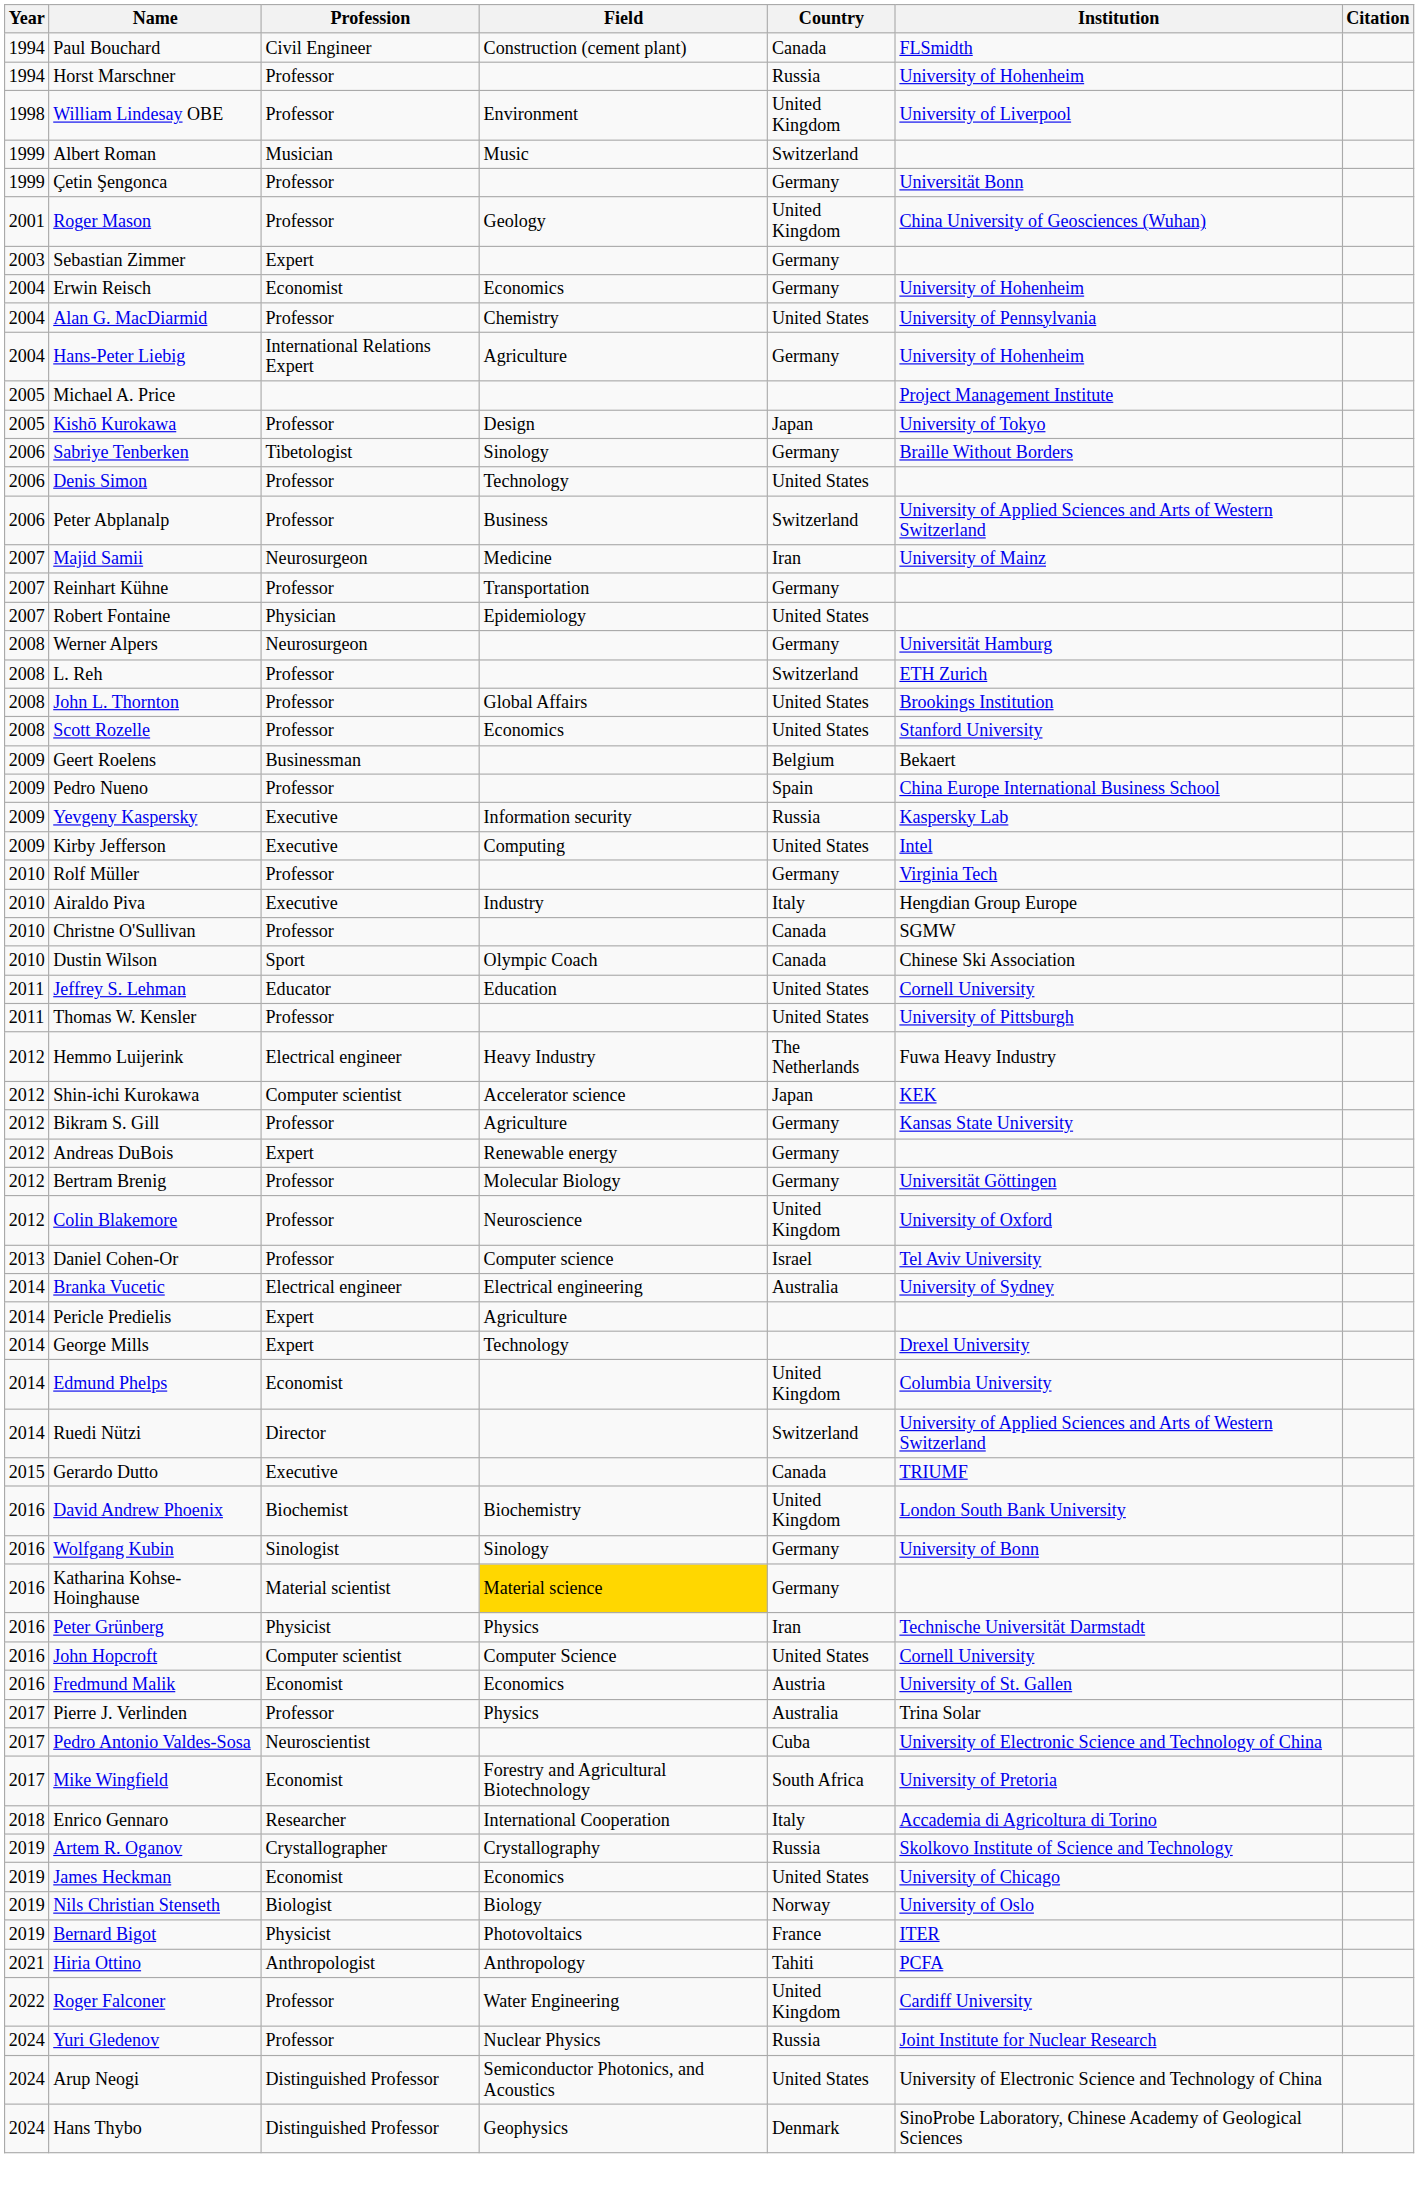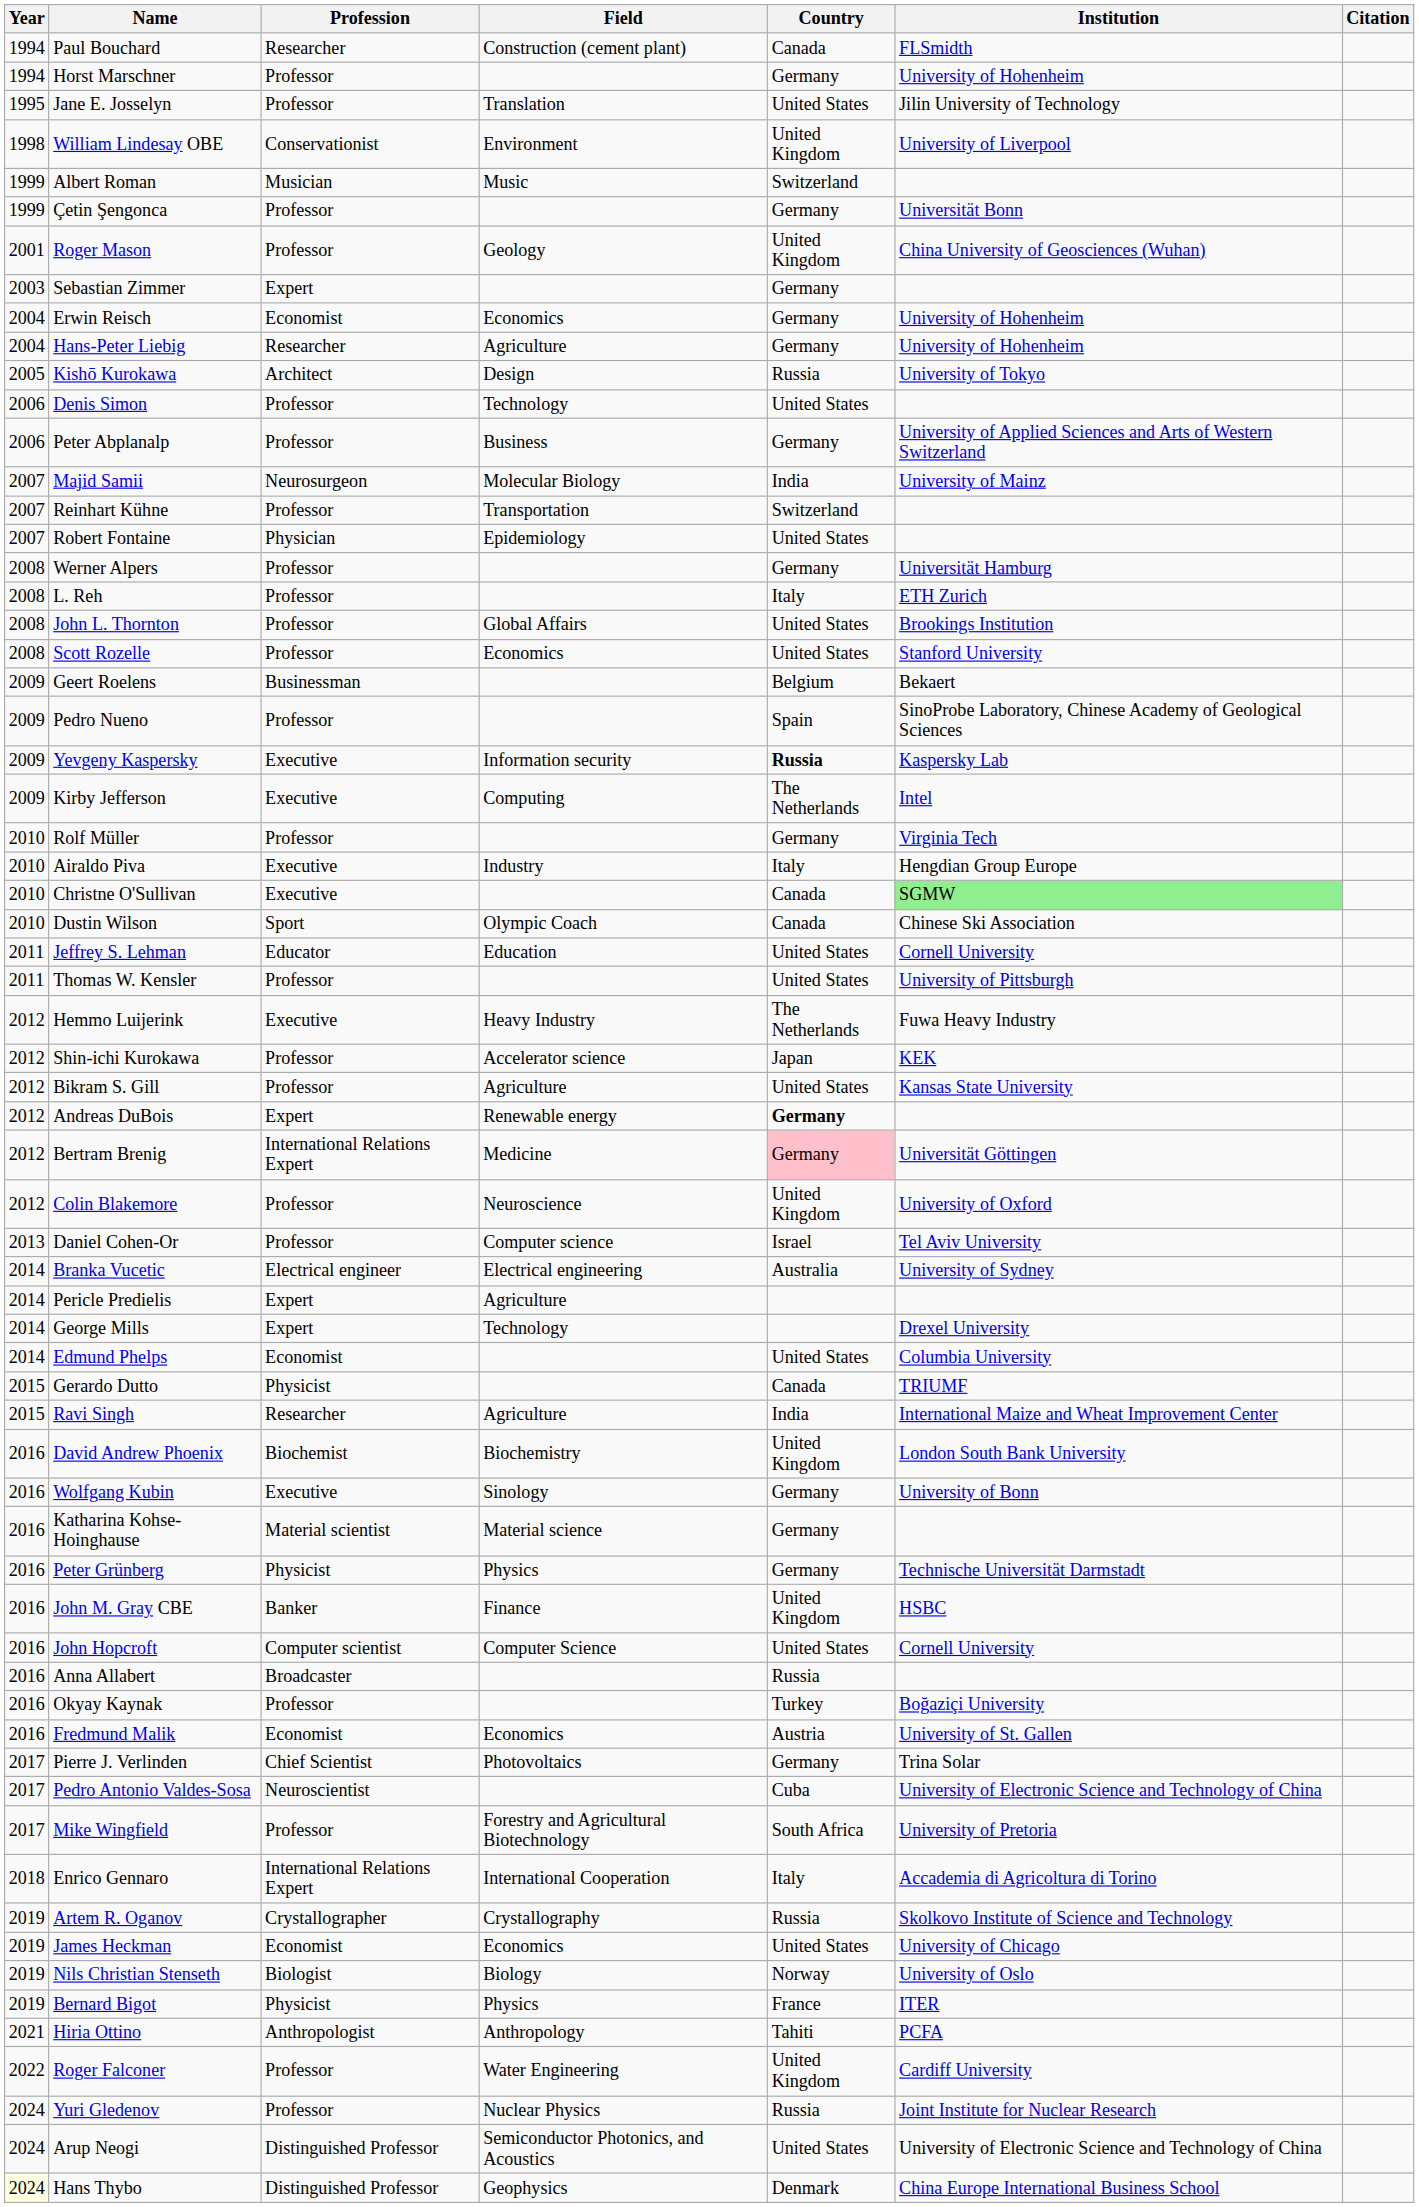Paul Bouchard | Profession: Civil Engineer -> Researcher
Horst Marschner | Country: Russia -> Germany
+ row: 1995 | Jane E. Josselyn | Professor | Translation | United States | Jilin University of Technology
William Lindesay OBE | Profession: Professor -> Conservationist
- row: 2004 | Alan G. MacDiarmid | Professor | Chemistry | United States | University of Pennsylvania
Hans-Peter Liebig | Profession: International Relations Expert -> Researcher
- row: 2005 | Michael A. Price | Project Management Institute
Kishō Kurokawa | Profession: Professor -> Architect
Kishō Kurokawa | Country: Japan -> Russia
- row: 2006 | Sabriye Tenberken | Tibetologist | Sinology | Germany | Braille Without Borders
Peter Abplanalp | Country: Switzerland -> Germany
Majid Samii | Field: Medicine -> Molecular Biology
Majid Samii | Country: Iran -> India
Reinhart Kühne | Country: Germany -> Switzerland
Werner Alpers | Profession: Neurosurgeon -> Professor
L. Reh | Country: Switzerland -> Italy
Pedro Nueno | Institution: China Europe International Business School -> SinoProbe Laboratory, Chinese Academy of Geological Sciences
Yevgeny Kaspersky | Country: normal -> bold
Kirby Jefferson | Country: United States -> The Netherlands
Christne O'Sullivan | Profession: Professor -> Executive
Christne O'Sullivan | Institution: no background -> lightgreen background
Hemmo Luijerink | Profession: Electrical engineer -> Executive
Shin-ichi Kurokawa | Profession: Computer scientist -> Professor
Bikram S. Gill | Country: Germany -> United States
Andreas DuBois | Country: normal -> bold
Bertram Brenig | Profession: Professor -> International Relations Expert
Bertram Brenig | Field: Molecular Biology -> Medicine
Bertram Brenig | Country: no background -> pink background
Edmund Phelps | Country: United Kingdom -> United States
- row: 2014 | Ruedi Nützi | Director | Switzerland | University of Applied Sciences and Arts of Western Switzerland
Gerardo Dutto | Profession: Executive -> Physicist
+ row: 2015 | Ravi Singh | Researcher | Agriculture | India | International Maize and Wheat Improvement Center
Wolfgang Kubin | Profession: Sinologist -> Executive
Katharina Kohse-Hoinghause | Field: gold background -> no background
Peter Grünberg | Country: Iran -> Germany
+ row: 2016 | John M. Gray CBE | Banker | Finance | United Kingdom | HSBC
+ row: 2016 | Anna Allabert | Broadcaster | Russia
+ row: 2016 | Okyay Kaynak | Professor | Turkey | Boğaziçi University
Pierre J. Verlinden | Profession: Professor -> Chief Scientist
Pierre J. Verlinden | Field: Physics -> Photovoltaics
Pierre J. Verlinden | Country: Australia -> Germany
Mike Wingfield | Profession: Economist -> Professor
Enrico Gennaro | Profession: Researcher -> International Relations Expert
Bernard Bigot | Field: Photovoltaics -> Physics
Hans Thybo | Year: no background -> lightyellow background
Hans Thybo | Institution: SinoProbe Laboratory, Chinese Academy of Geological Sciences -> China Europe International Business School
